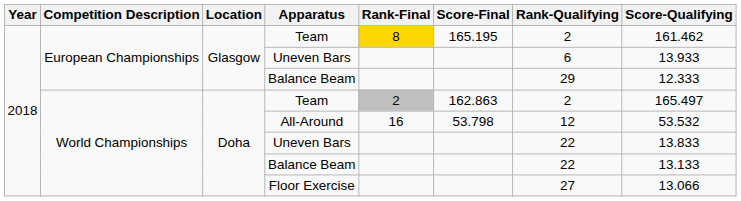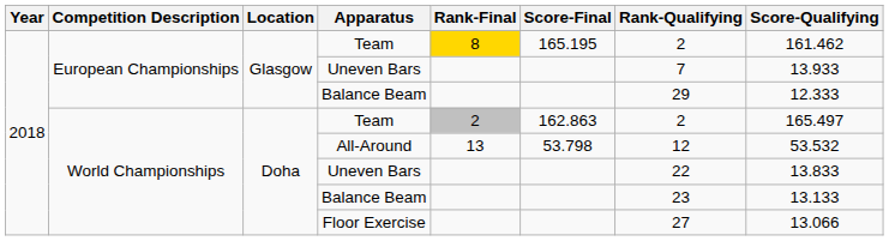European Championships / Uneven Bars | Rank-Qualifying: 6 -> 7
All-Around | Rank-Final: 16 -> 13
World Championships / Balance Beam | Rank-Qualifying: 22 -> 23
